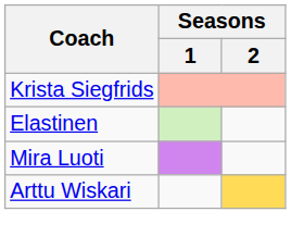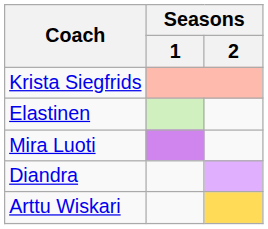+ row: Diandra
